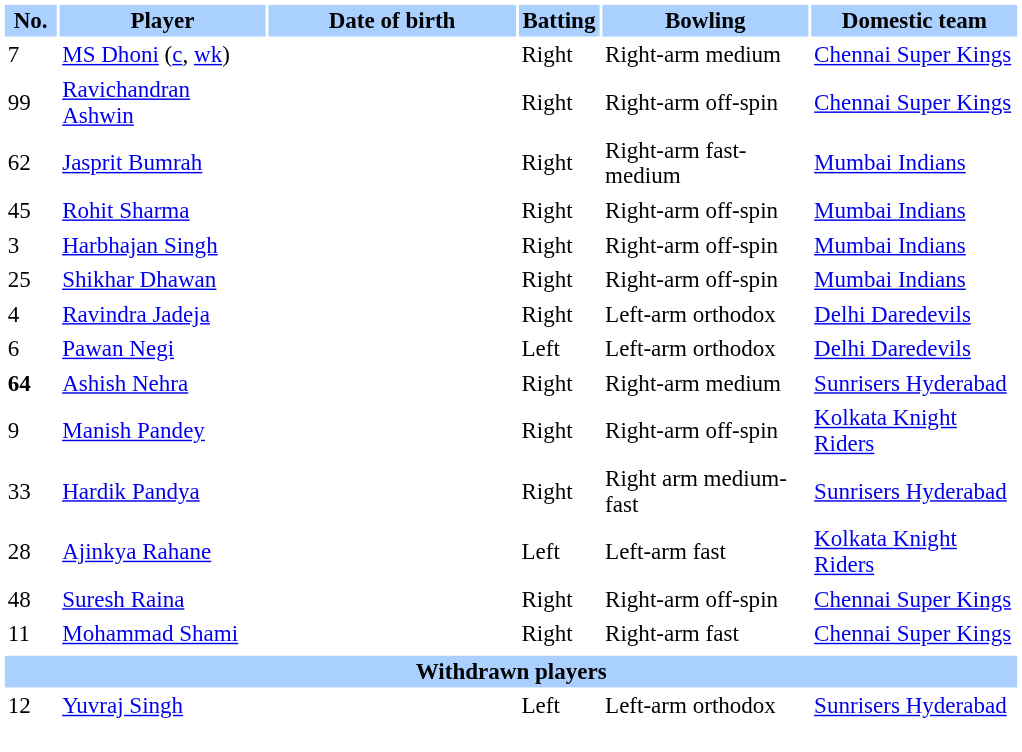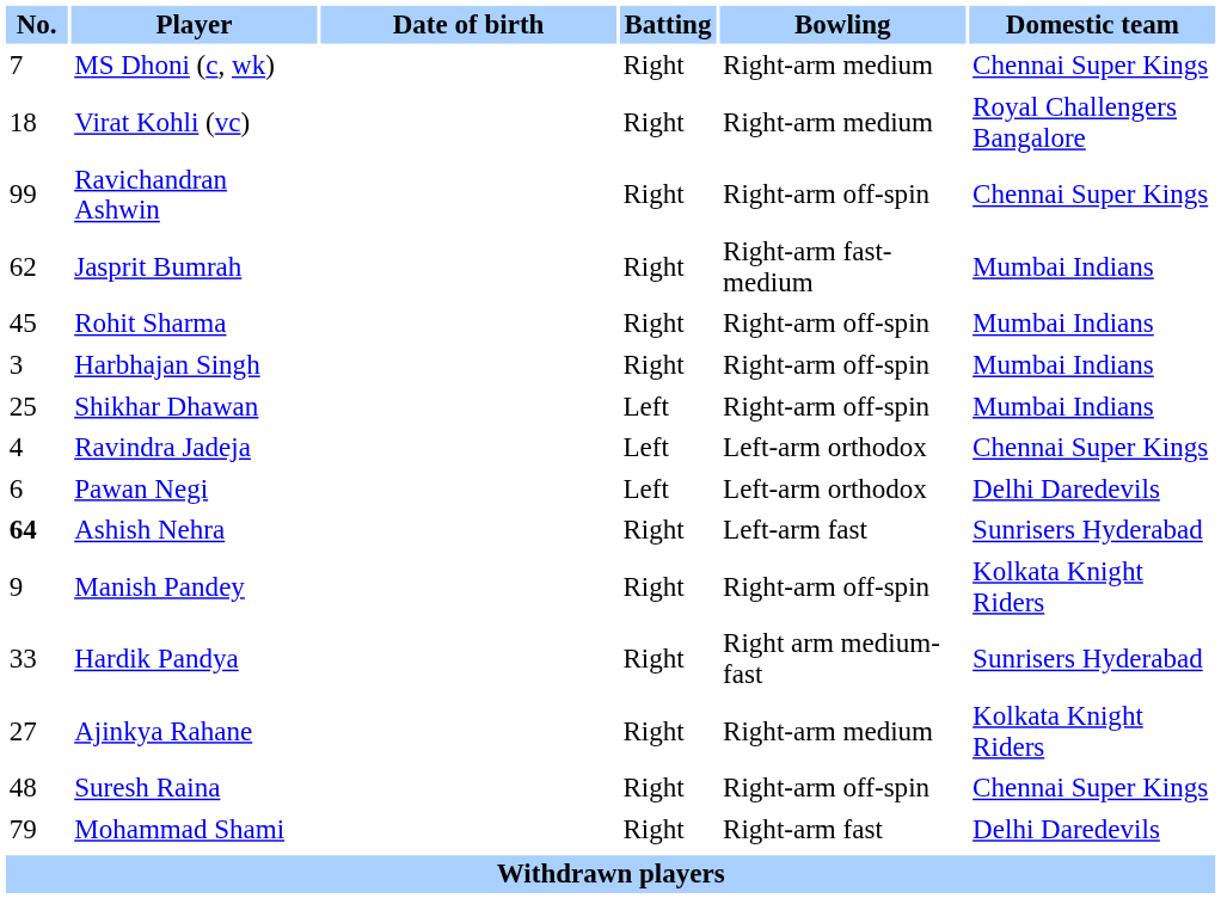+ row: 18 | Virat Kohli (vc) | Right | Right-arm medium | Royal Challengers Bangalore
Shikhar Dhawan | Batting: Right -> Left
Ravindra Jadeja | Batting: Right -> Left
Ravindra Jadeja | Domestic team: Delhi Daredevils -> Chennai Super Kings
Ashish Nehra | Bowling: Right-arm medium -> Left-arm fast
Ajinkya Rahane | No.: 28 -> 27
Ajinkya Rahane | Batting: Left -> Right
Ajinkya Rahane | Bowling: Left-arm fast -> Right-arm medium
Mohammad Shami | No.: 11 -> 79
Mohammad Shami | Domestic team: Chennai Super Kings -> Delhi Daredevils
- row: 12 | Yuvraj Singh | Left | Left-arm orthodox | Sunrisers Hyderabad
